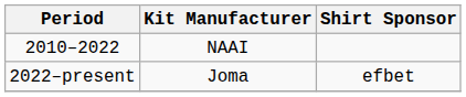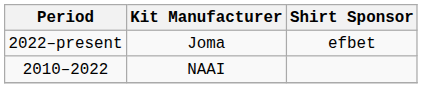rows swapped: 2010–2022 <-> 2022–present
